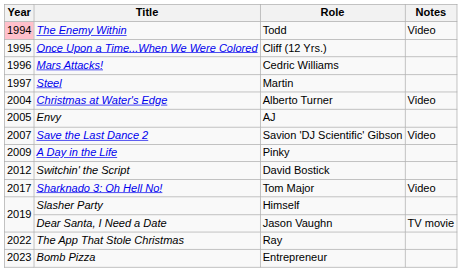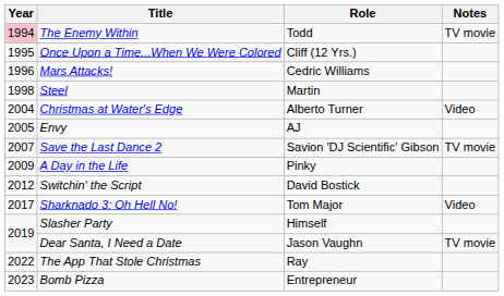The Enemy Within | Notes: Video -> TV movie
Steel | Year: 1997 -> 1998
Save the Last Dance 2 | Notes: Video -> TV movie
